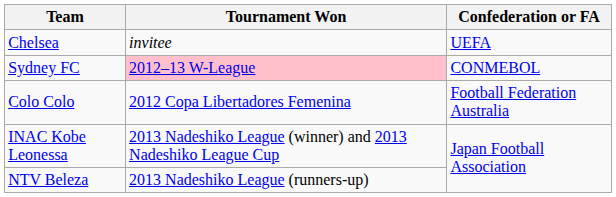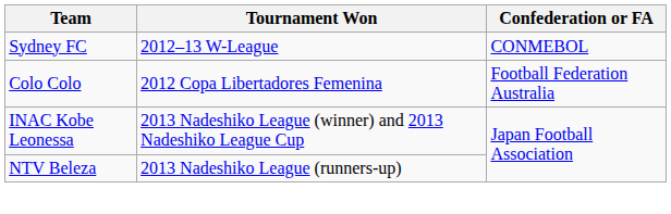- row: Chelsea | invitee | UEFA
Sydney FC | Tournament Won: pink background -> no background
